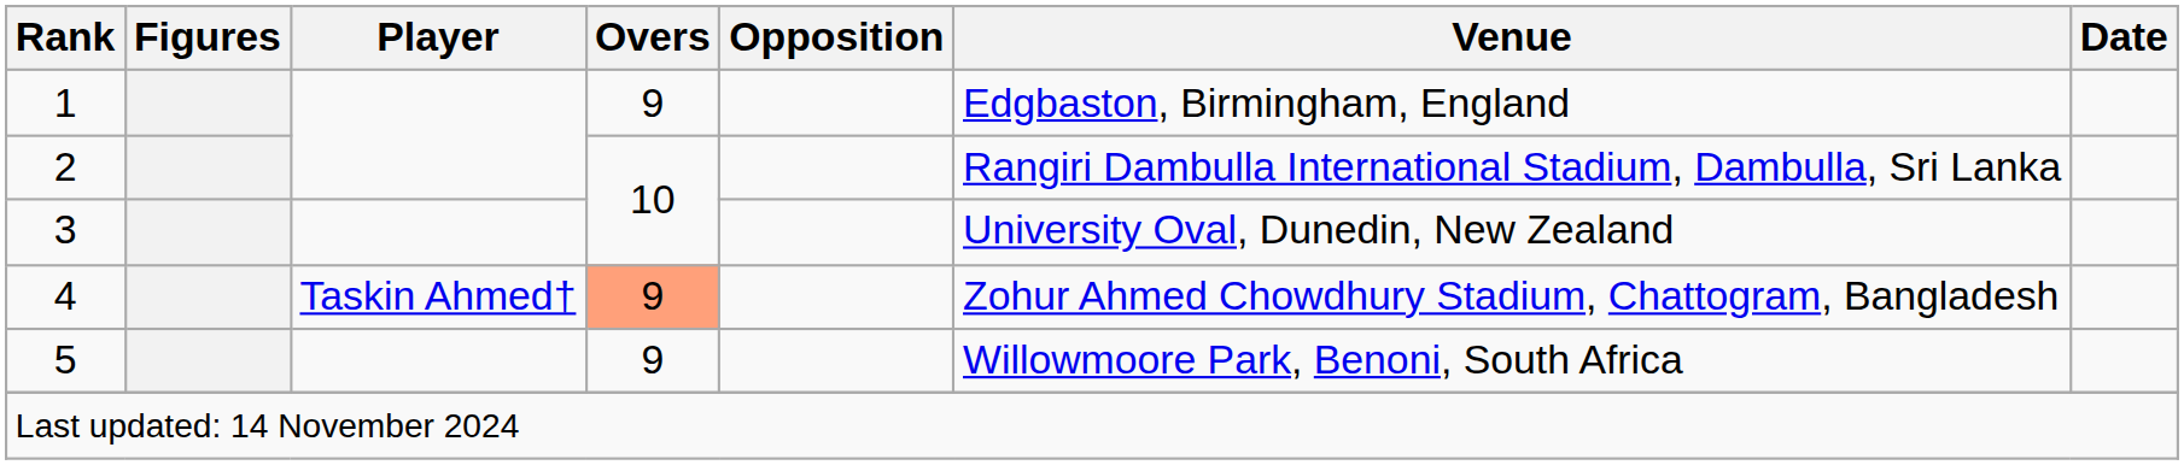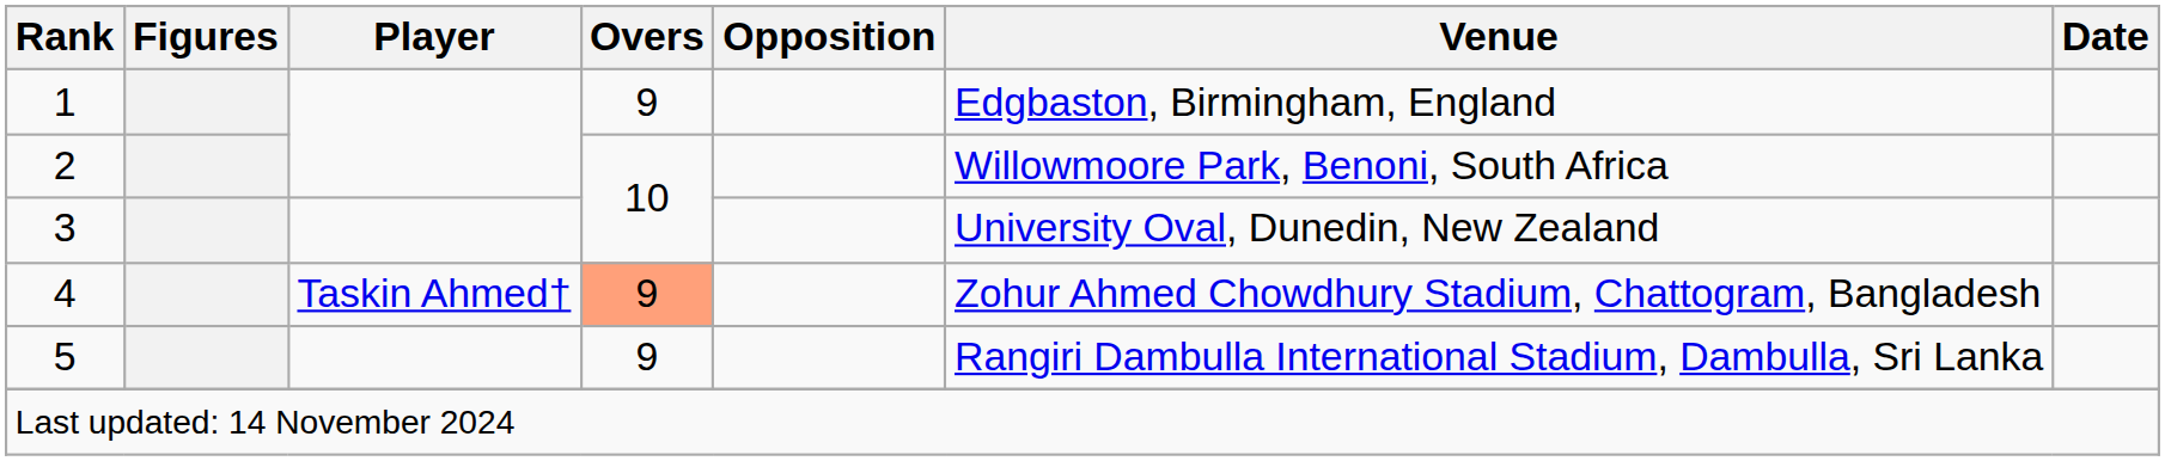2 | Venue: Rangiri Dambulla International Stadium, Dambulla, Sri Lanka -> Willowmoore Park, Benoni, South Africa
5 | Venue: Willowmoore Park, Benoni, South Africa -> Rangiri Dambulla International Stadium, Dambulla, Sri Lanka
